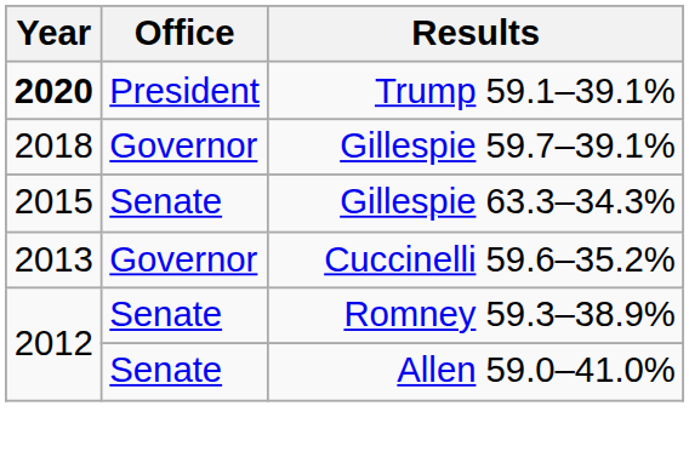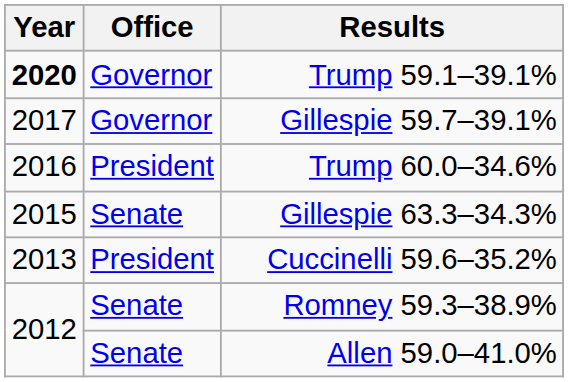Trump 59.1–39.1% | Office: President -> Governor
Gillespie 59.7–39.1% | Year: 2018 -> 2017
+ row: 2016 | President | Trump 60.0–34.6%
Cuccinelli 59.6–35.2% | Office: Governor -> President
